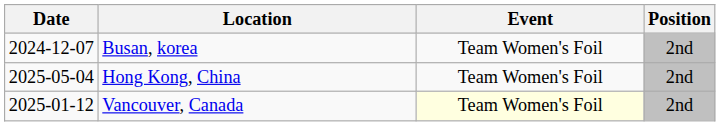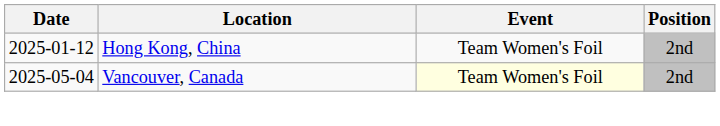- row: 2024-12-07 | Busan, korea | Team Women's Foil | 2nd
Hong Kong, China | Date: 2025-05-04 -> 2025-01-12
Vancouver, Canada | Date: 2025-01-12 -> 2025-05-04
